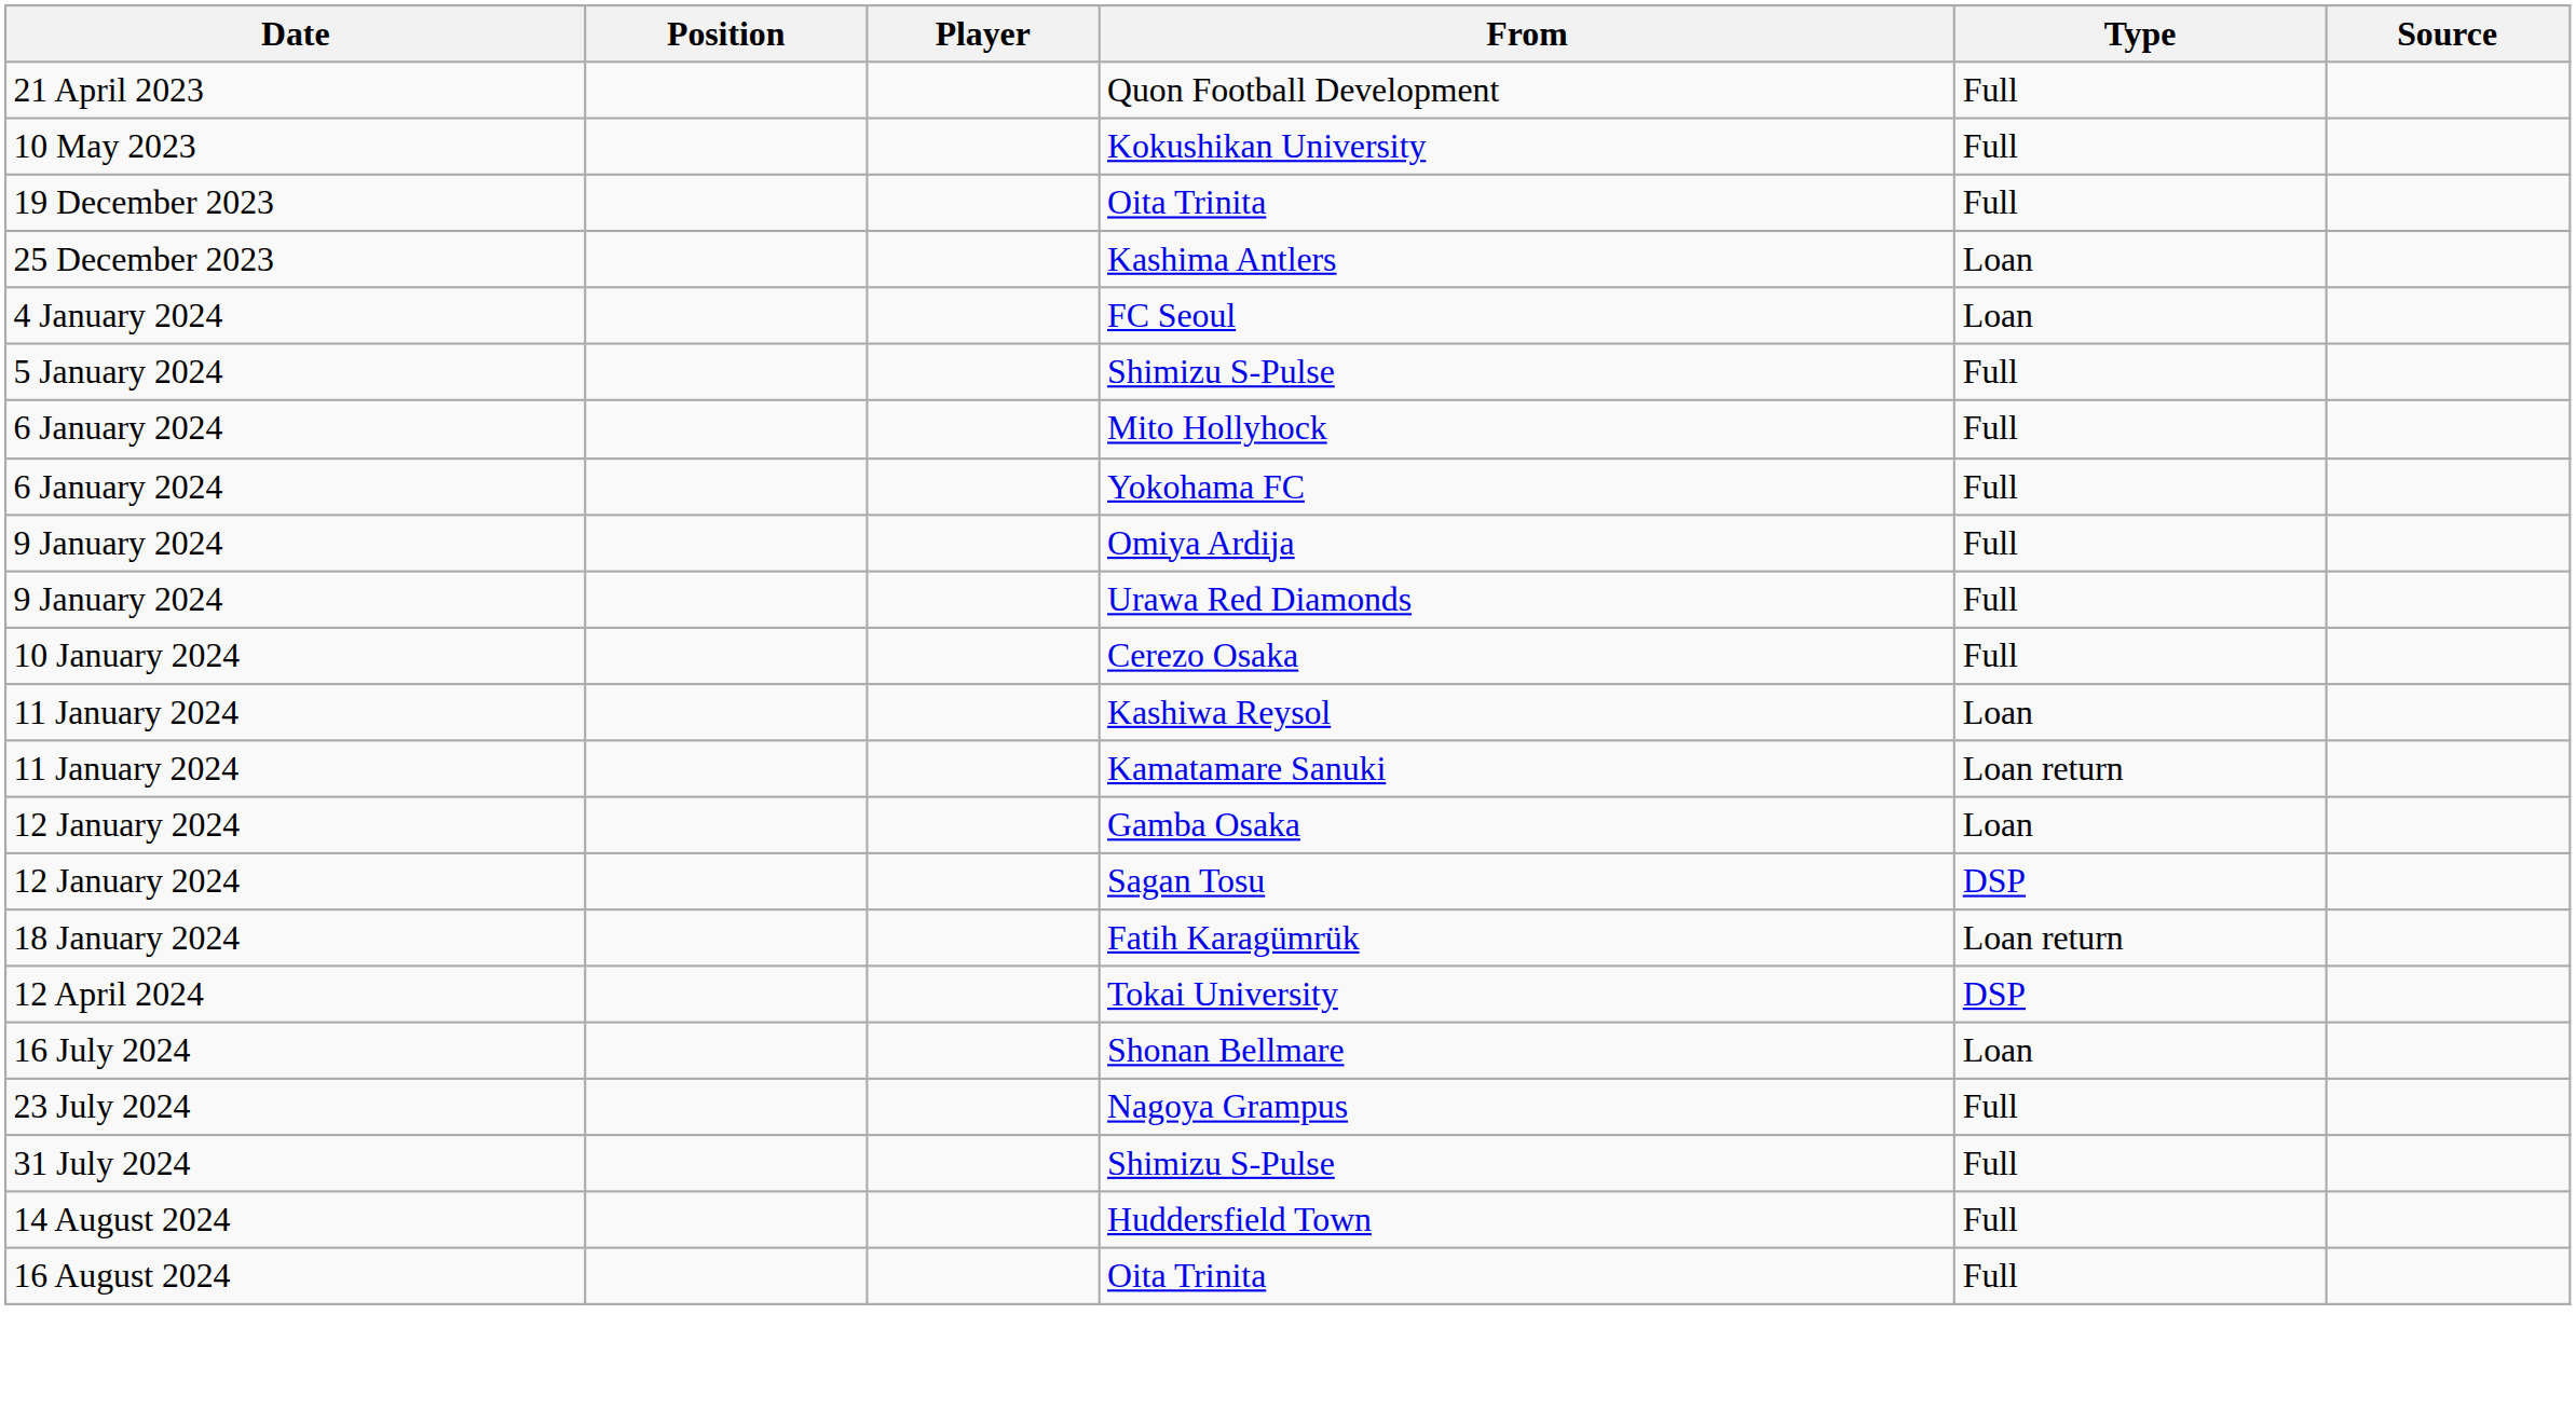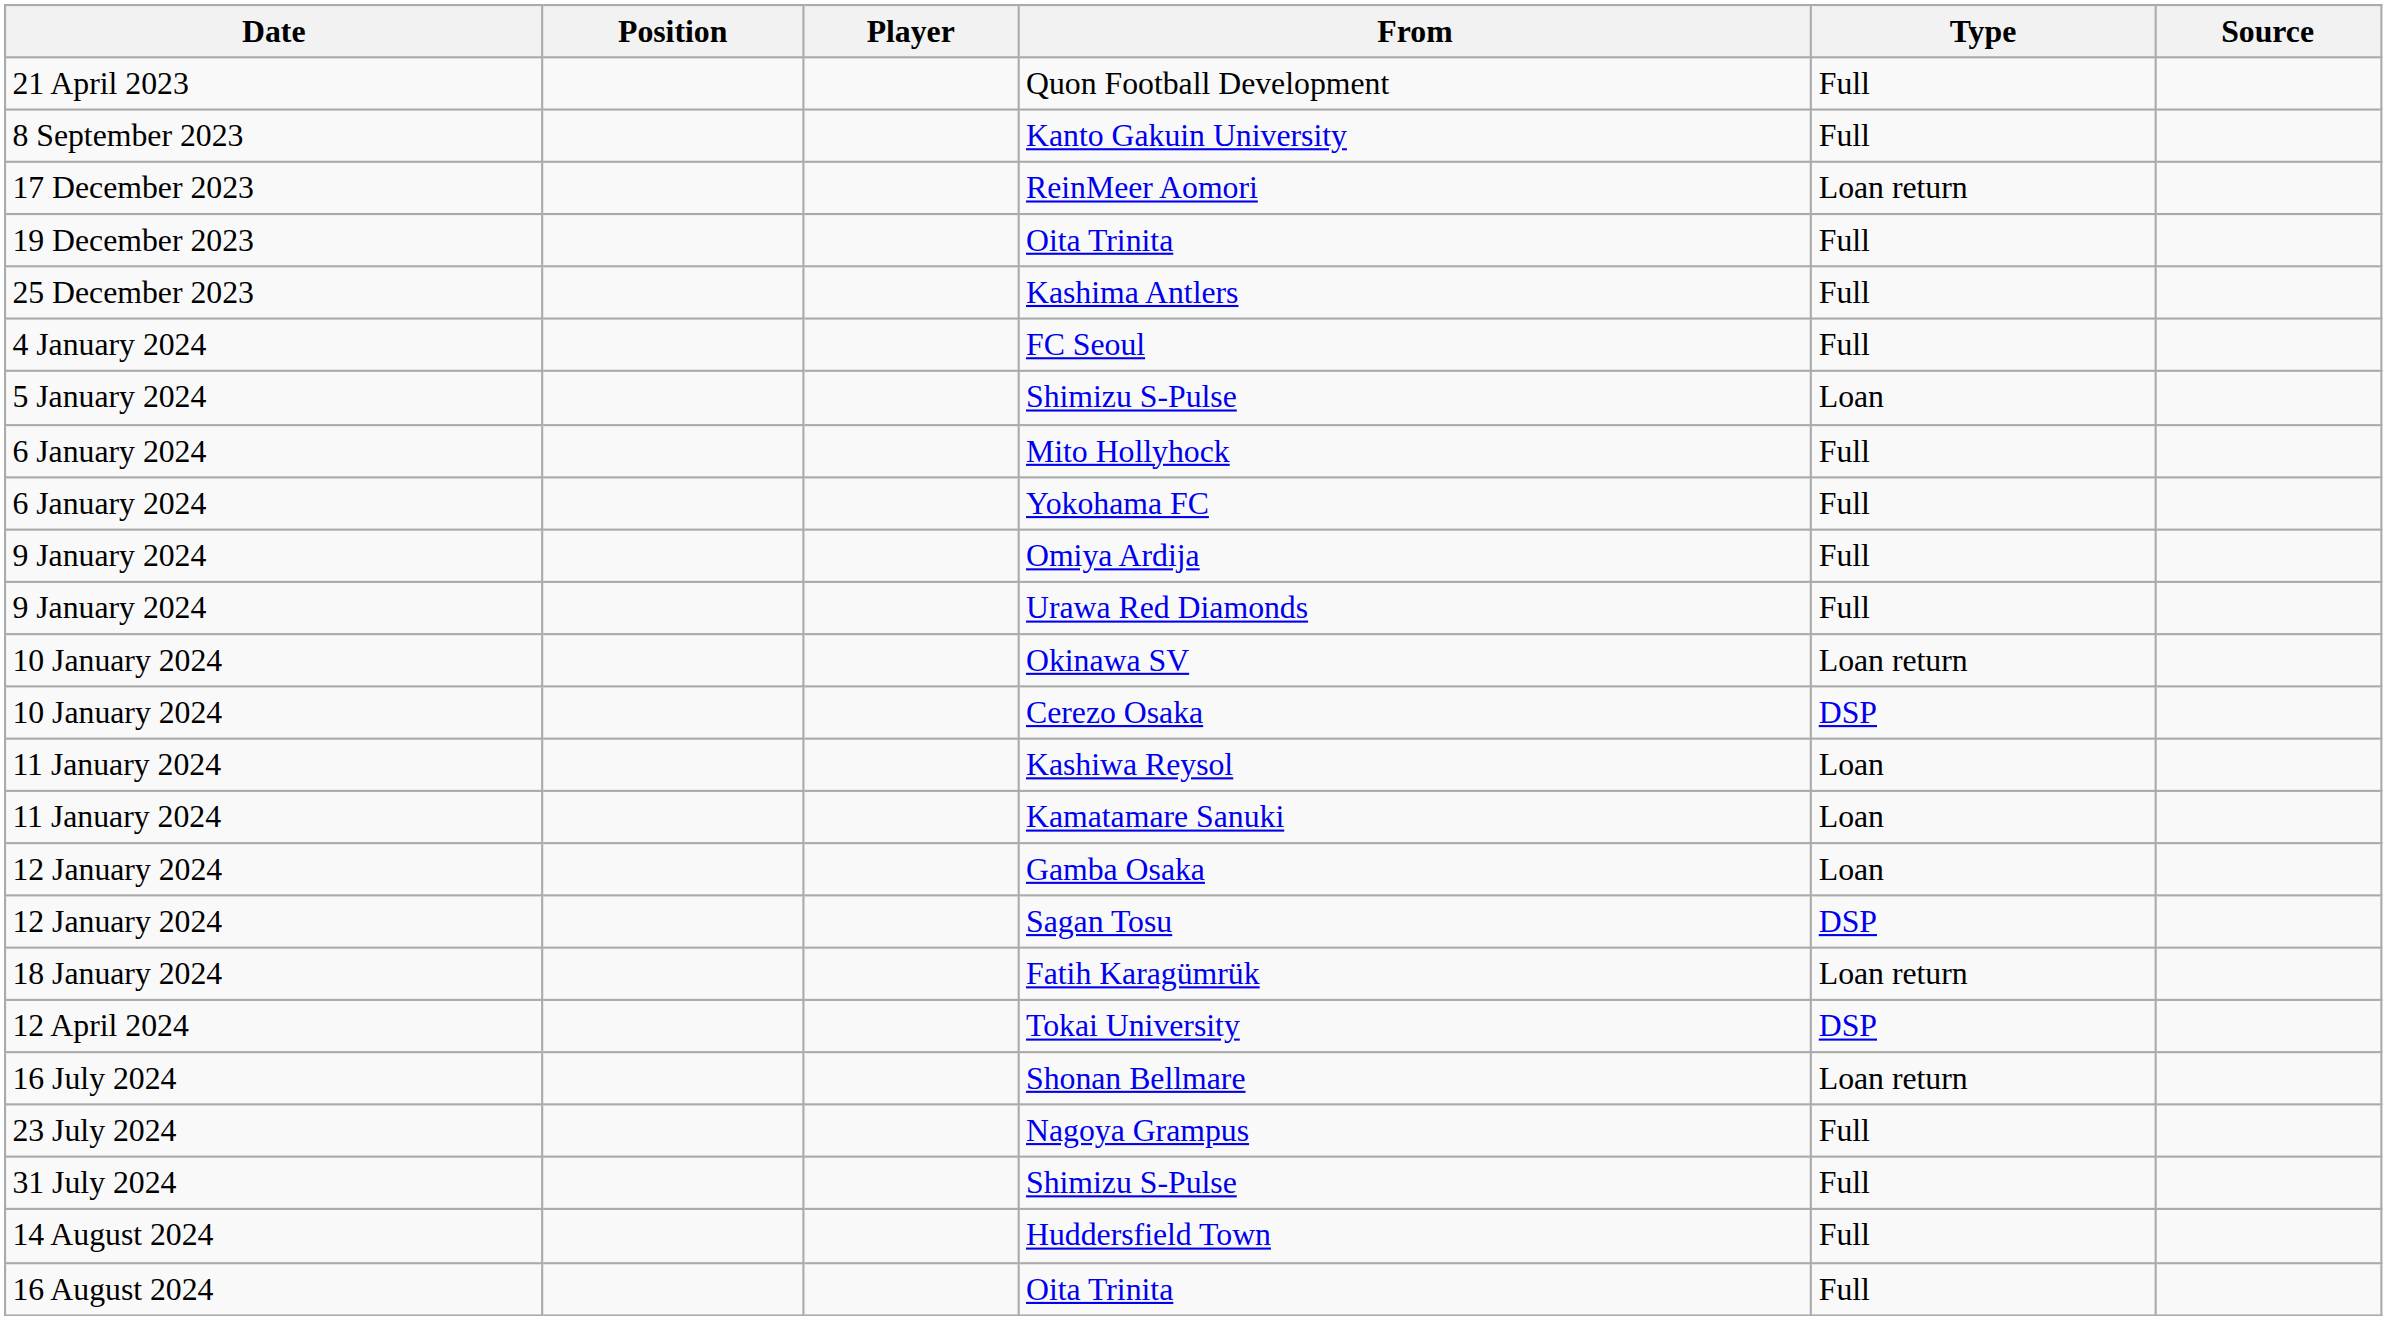- row: 10 May 2023 | Kokushikan University | Full
+ row: 8 September 2023 | Kanto Gakuin University | Full
+ row: 17 December 2023 | ReinMeer Aomori | Loan return
Kashima Antlers | Type: Loan -> Full
FC Seoul | Type: Loan -> Full
5 January 2024 / Shimizu S-Pulse | Type: Full -> Loan
+ row: 10 January 2024 | Okinawa SV | Loan return
Cerezo Osaka | Type: Full -> DSP
Kamatamare Sanuki | Type: Loan return -> Loan
Shonan Bellmare | Type: Loan -> Loan return
